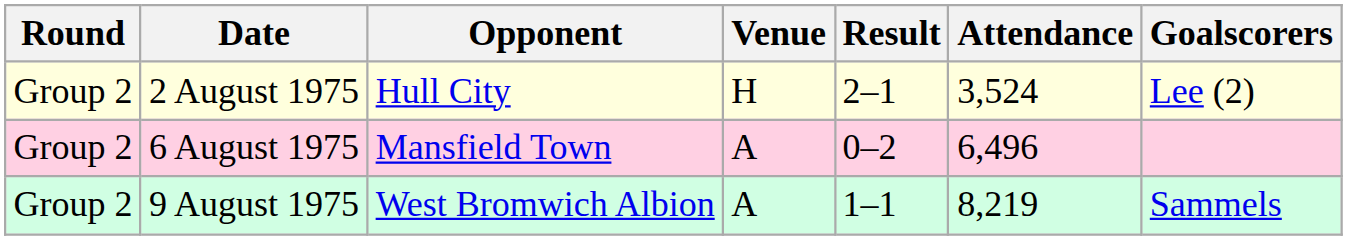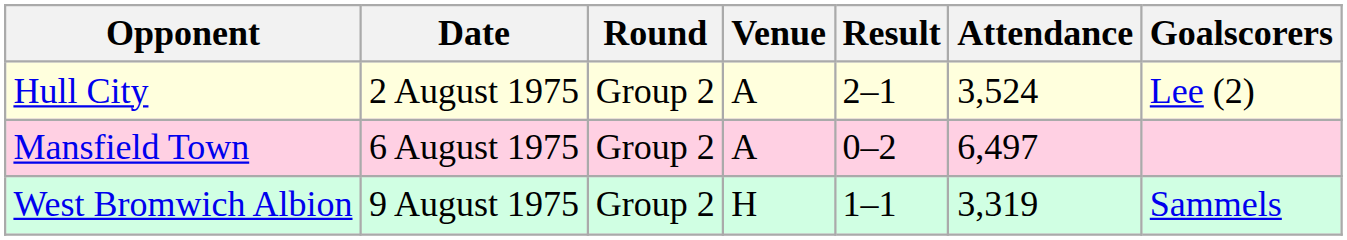columns swapped: Round <-> Opponent
2 August 1975 | Venue: H -> A
6 August 1975 | Attendance: 6,496 -> 6,497
9 August 1975 | Venue: A -> H
9 August 1975 | Attendance: 8,219 -> 3,319
